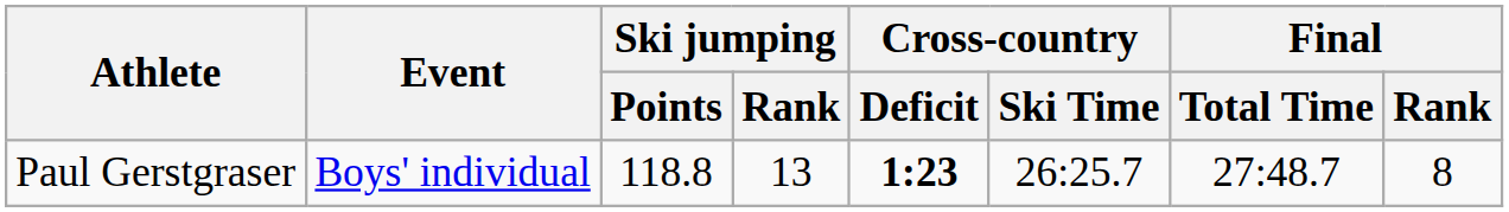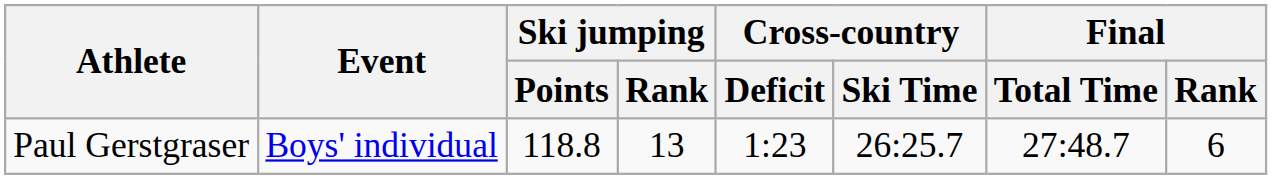Paul Gerstgraser | Cross-country / Deficit: bold -> normal
Paul Gerstgraser | Final / Rank: 8 -> 6
